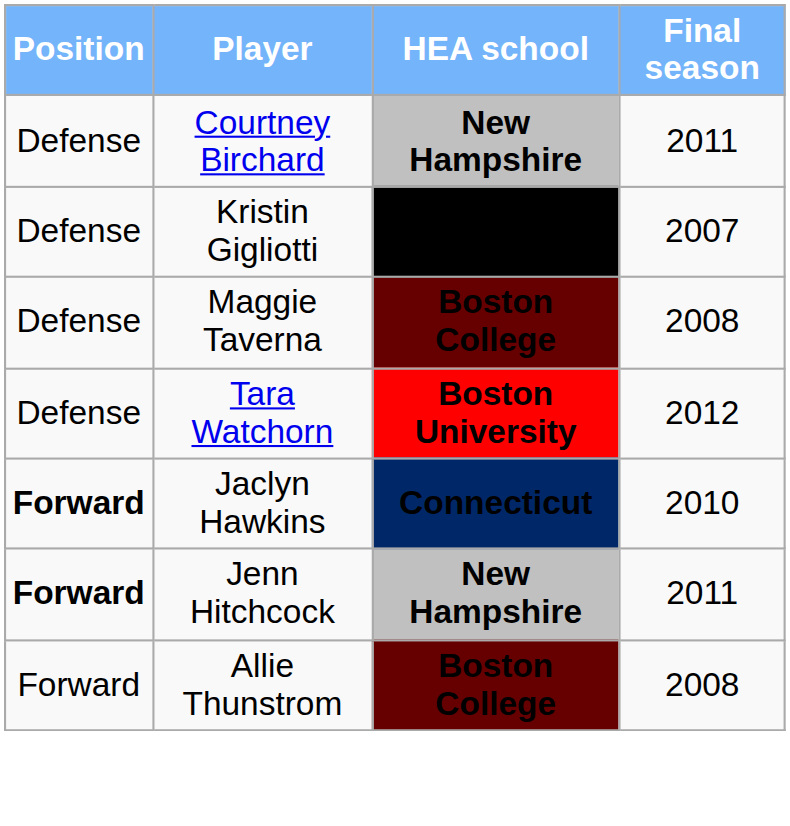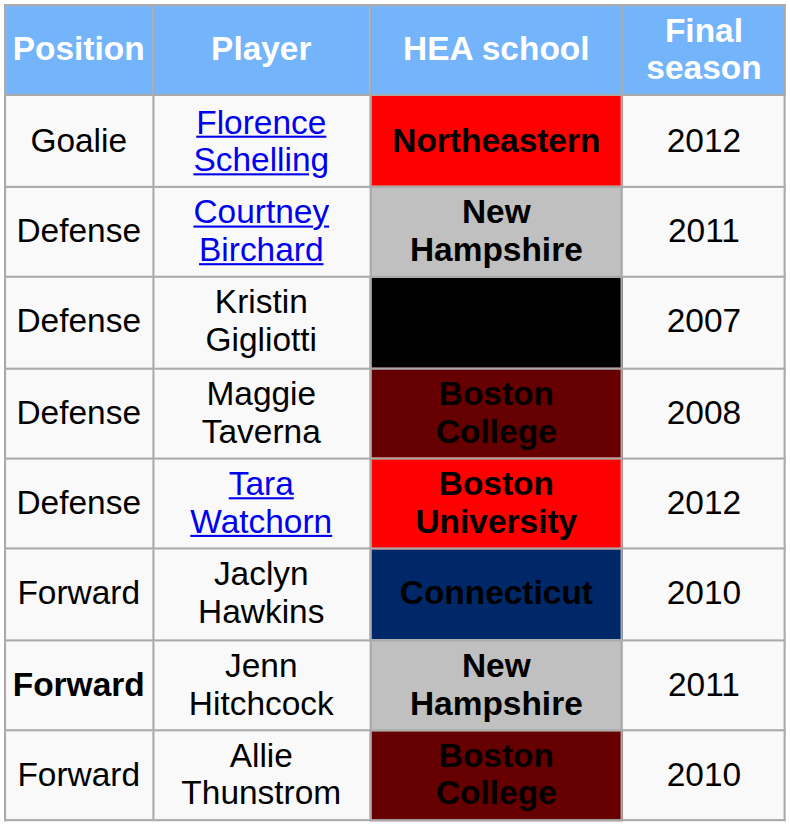+ row: Goalie | Florence Schelling | Northeastern | 2012
Jaclyn Hawkins | Position: bold -> normal
Allie Thunstrom | Final season: 2008 -> 2010
